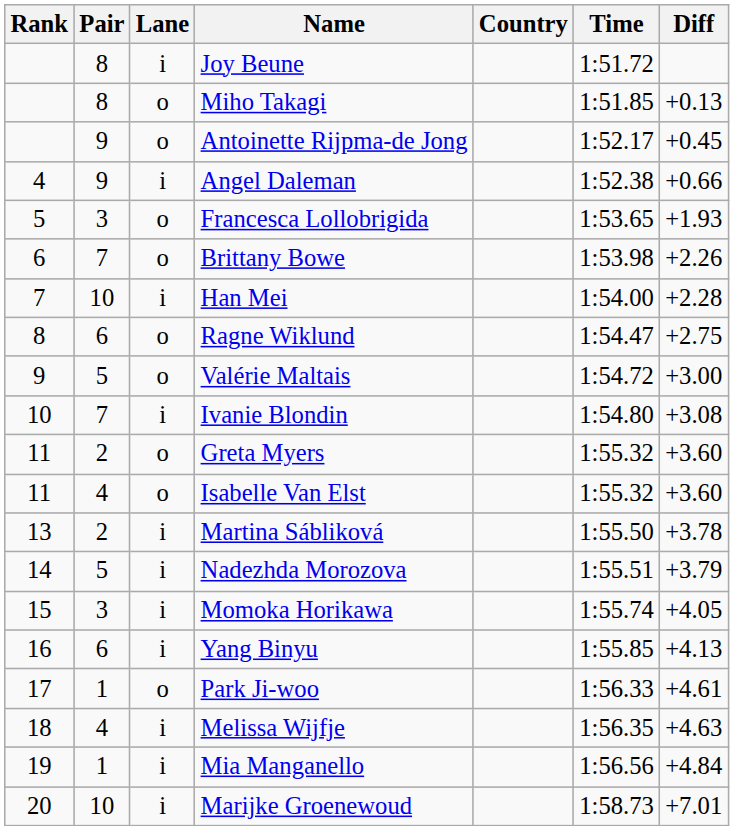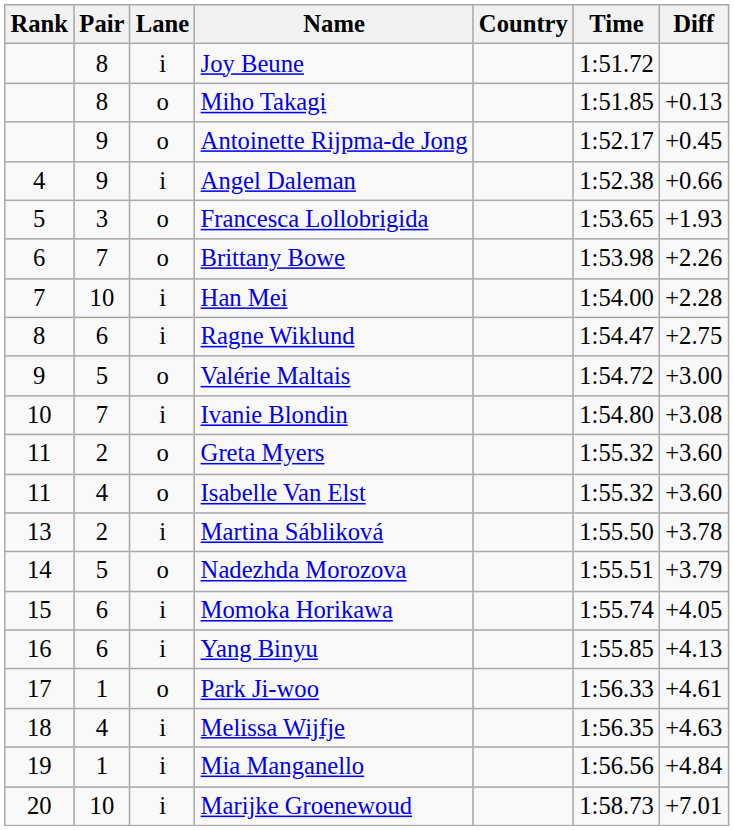Ragne Wiklund | Lane: o -> i
Nadezhda Morozova | Lane: i -> o
Momoka Horikawa | Pair: 3 -> 6
